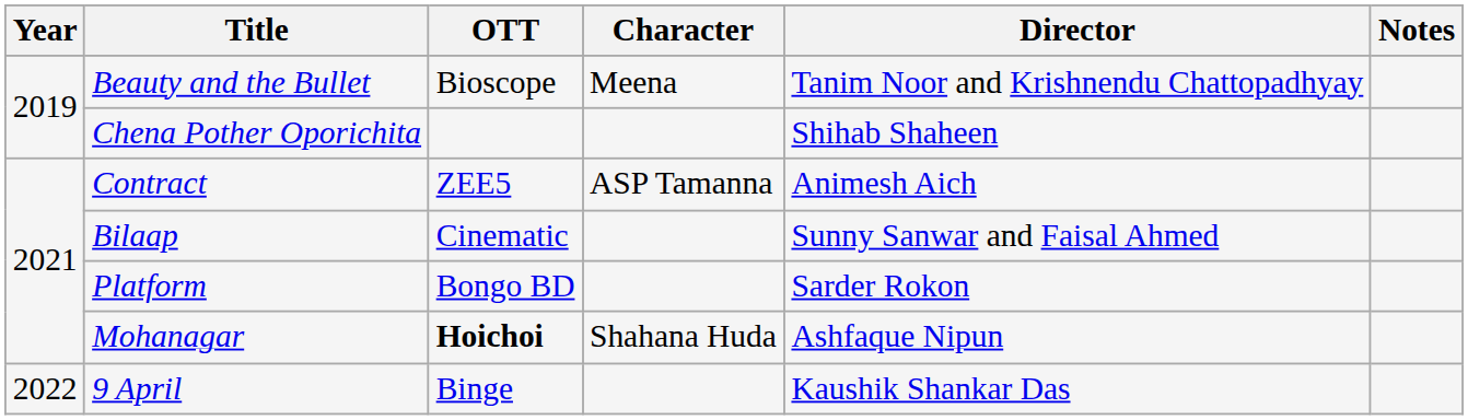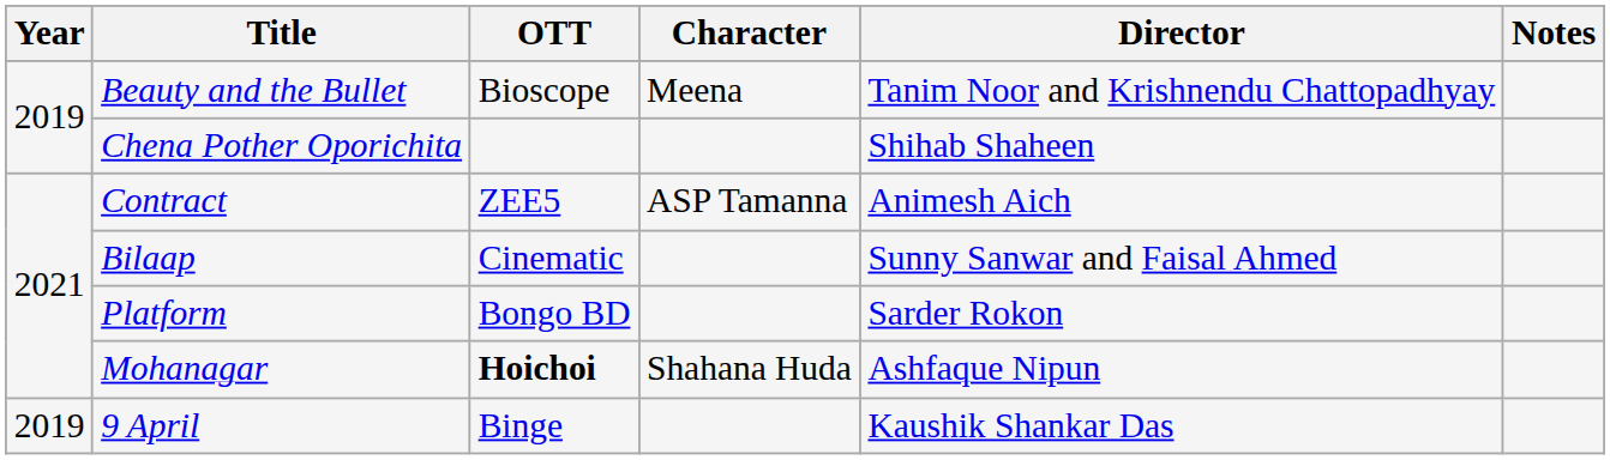9 April | Year: 2022 -> 2019
